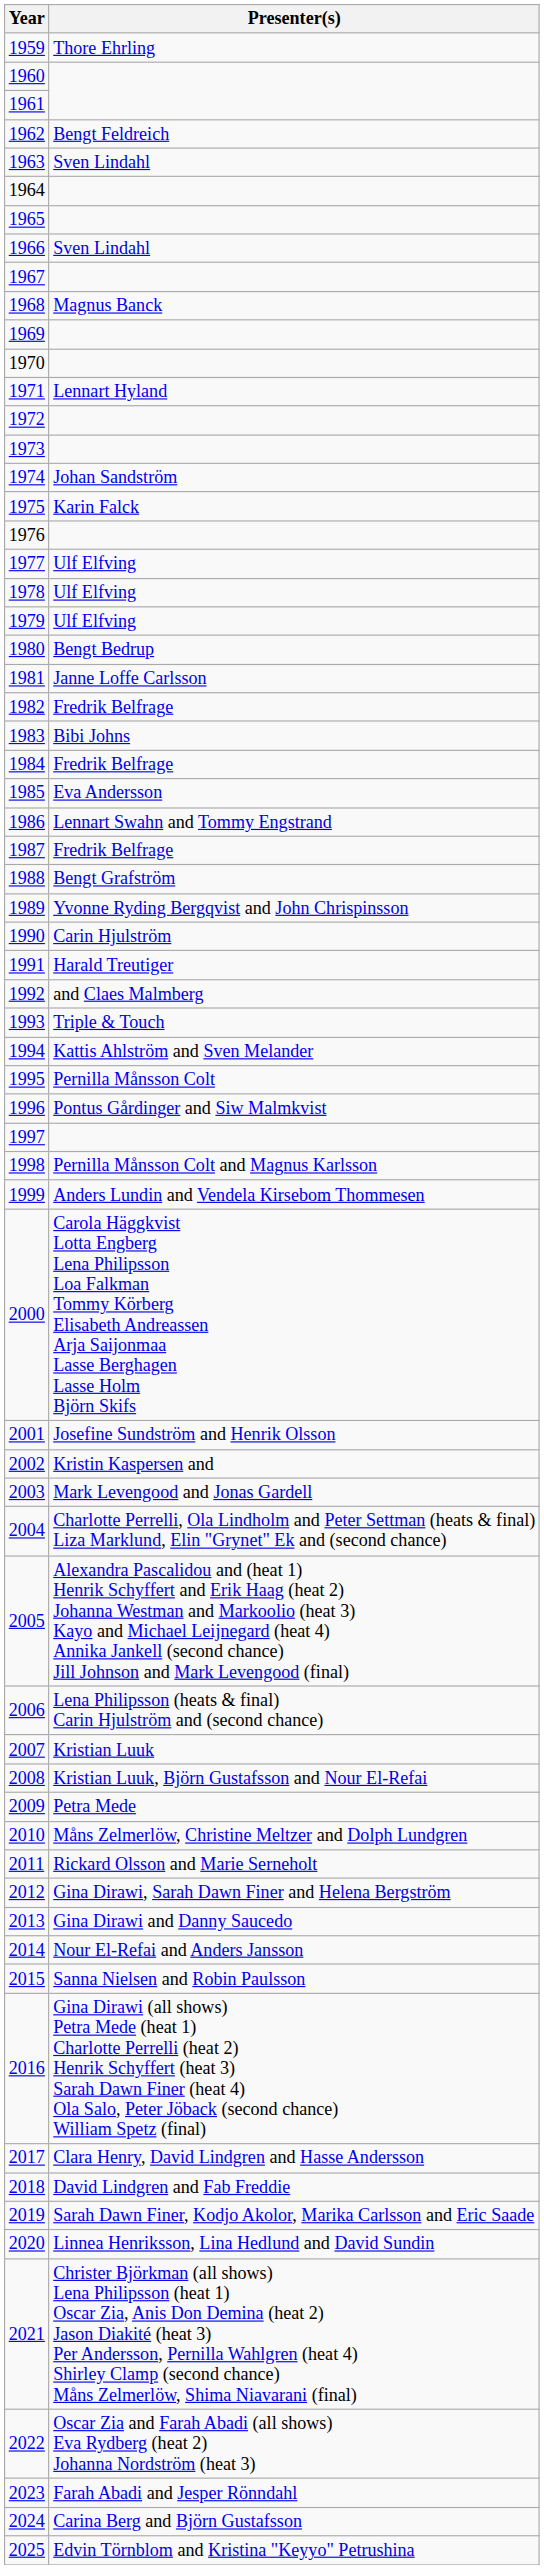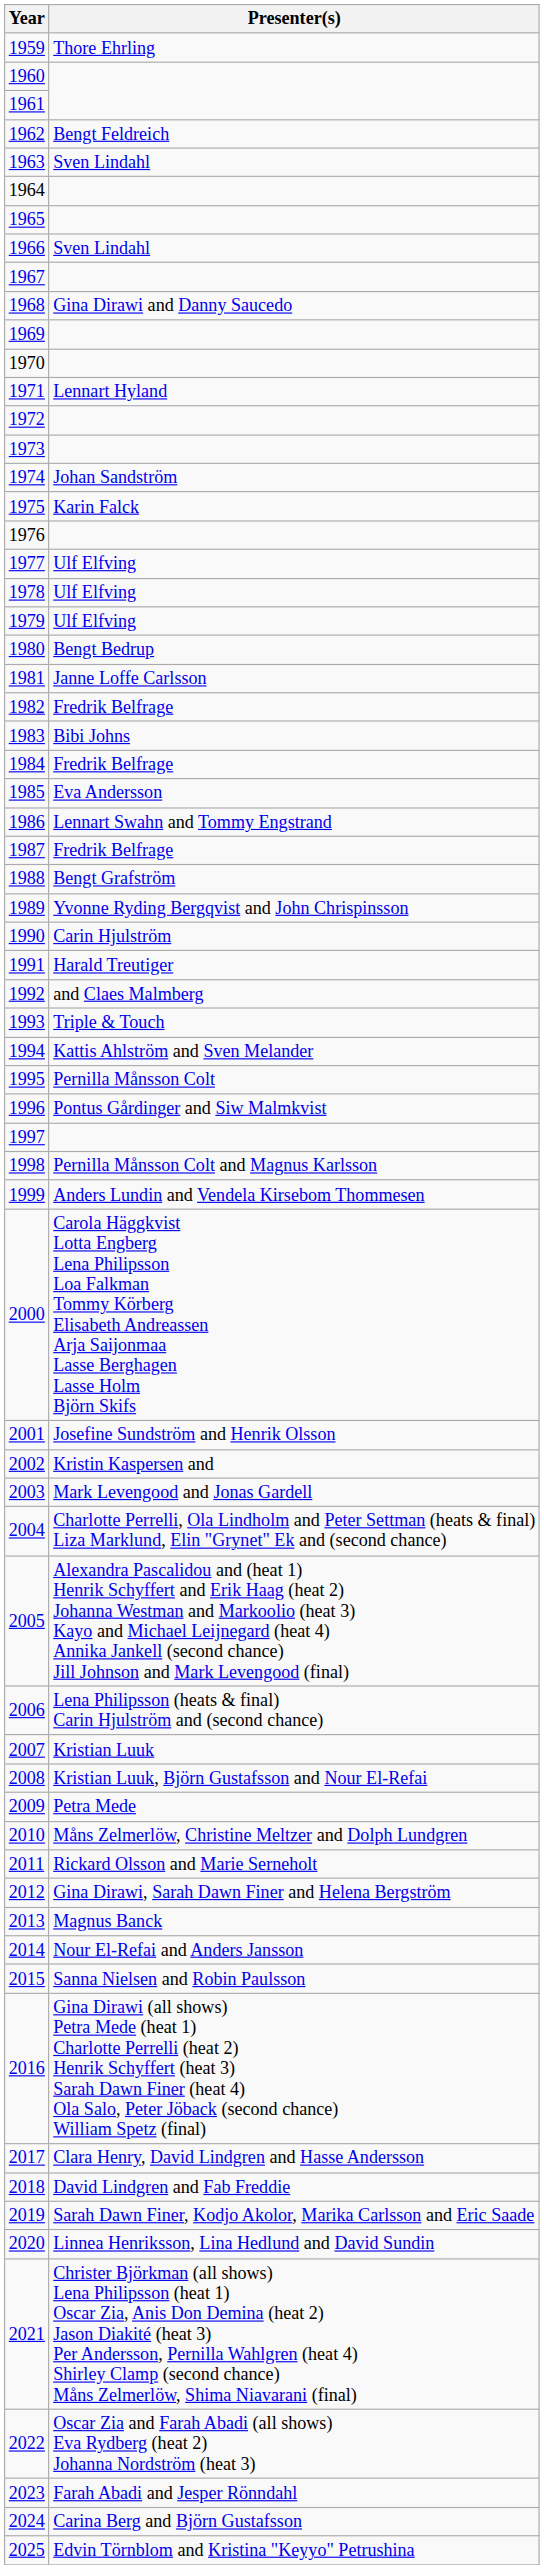1968 | Presenter(s): Magnus Banck -> Gina Dirawi and Danny Saucedo
2013 | Presenter(s): Gina Dirawi and Danny Saucedo -> Magnus Banck
